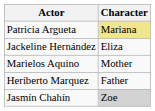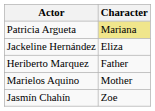rows swapped: Marielos Aquino <-> Heriberto Marquez
Jasmín Chahín | Character: lightgrey background -> no background
